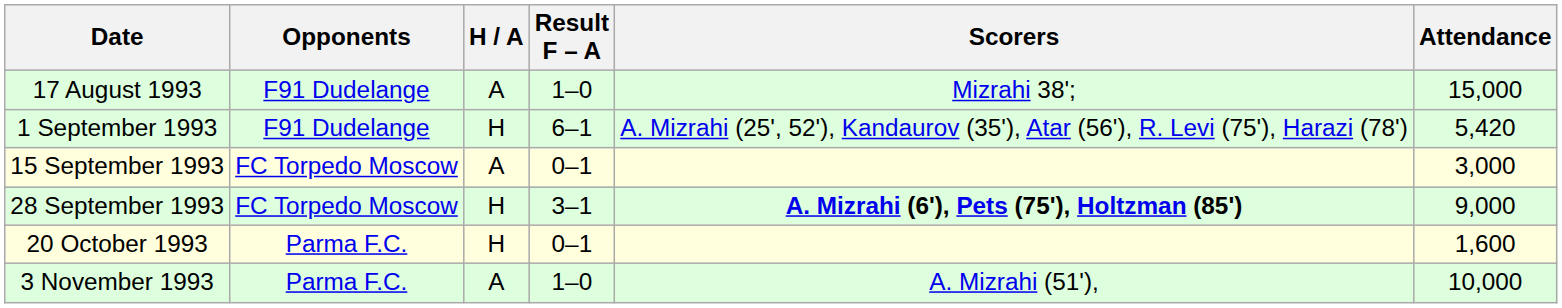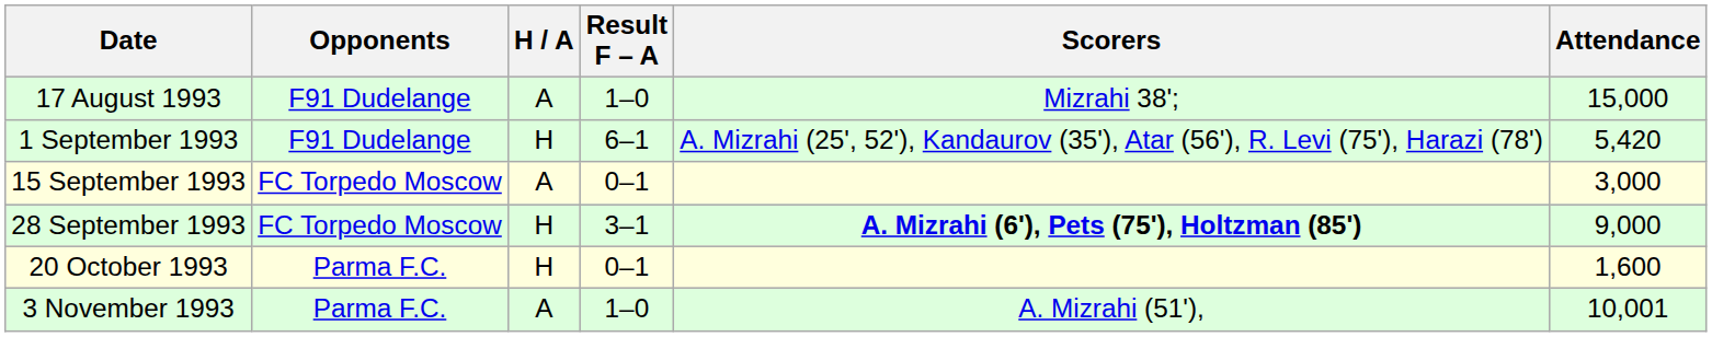3 November 1993 | Attendance: 10,000 -> 10,001
